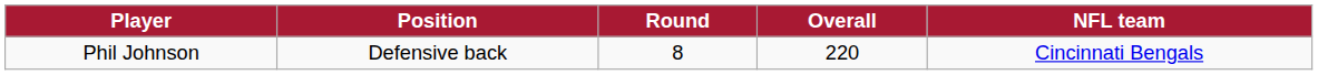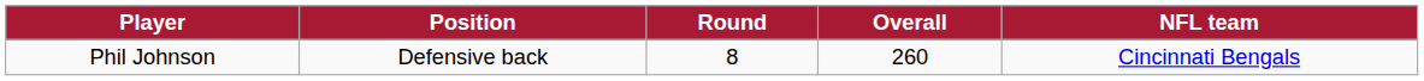Phil Johnson | Overall: 220 -> 260
